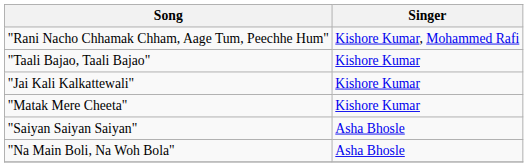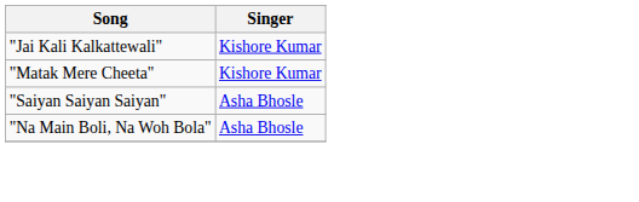- row: "Rani Nacho Chhamak Chham, Aage Tum, Peechhe Hum" | Kishore Kumar, Mohammed Rafi
- row: "Taali Bajao, Taali Bajao" | Kishore Kumar
